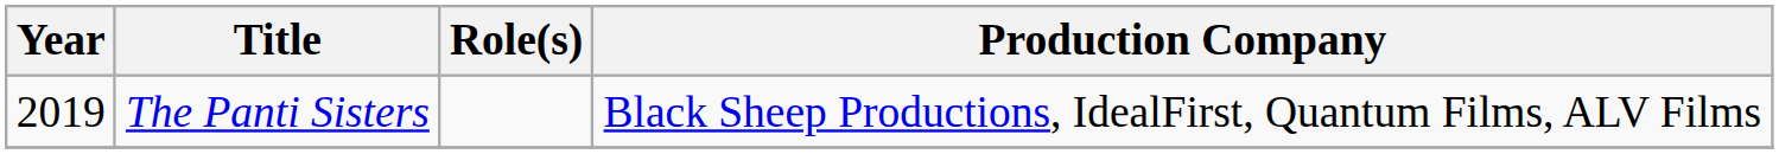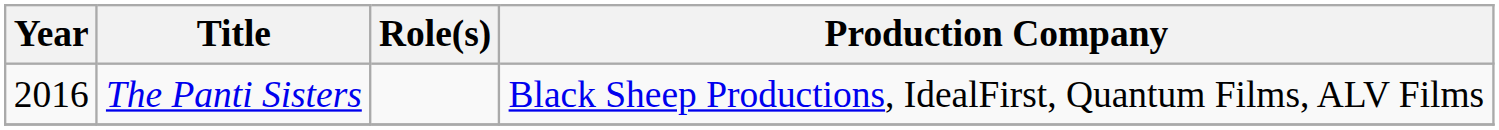The Panti Sisters | Year: 2019 -> 2016
